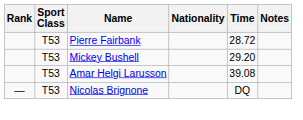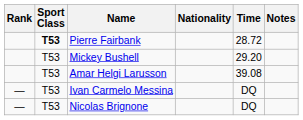Pierre Fairbank | Sport Class: normal -> bold
+ row: — | T53 | Ivan Carmelo Messina | DQ
